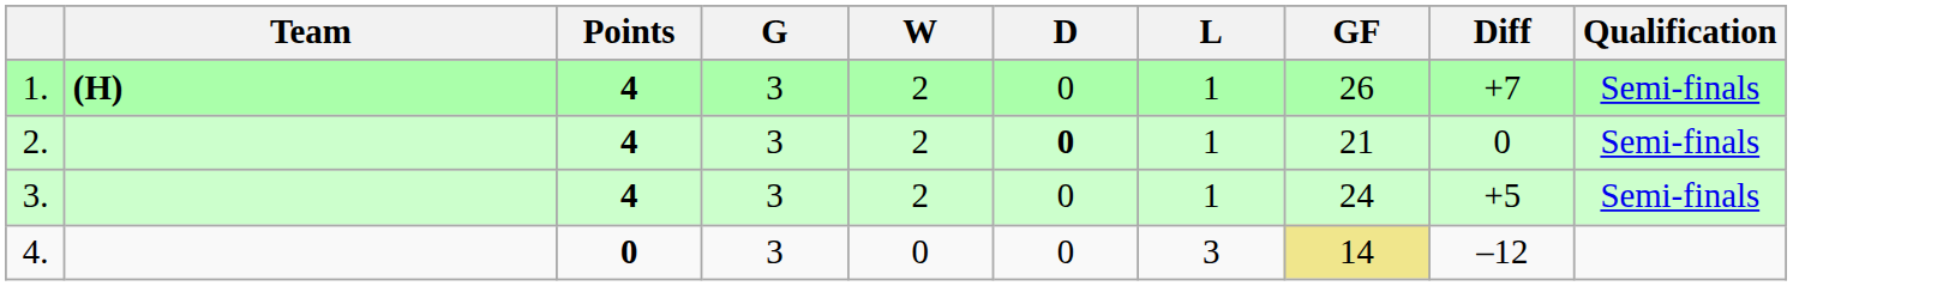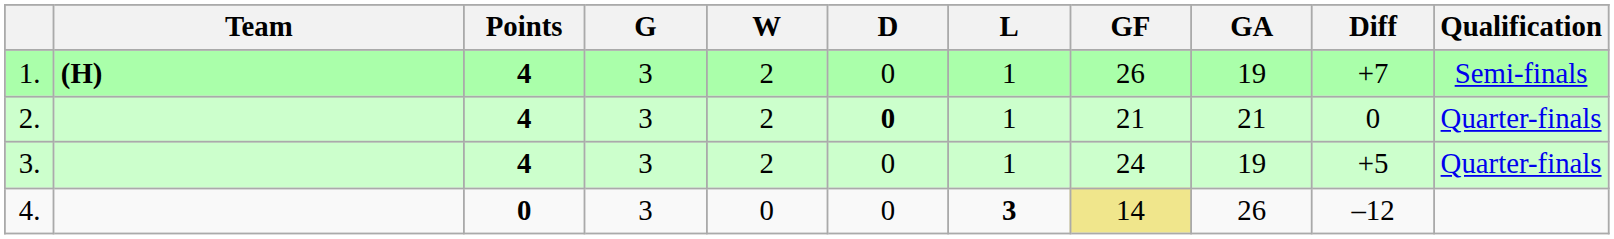+ column: GA | 19 | 21 | 19 | 26
2. | Qualification: Semi-finals -> Quarter-finals
3. | Qualification: Semi-finals -> Quarter-finals
4. | L: normal -> bold
